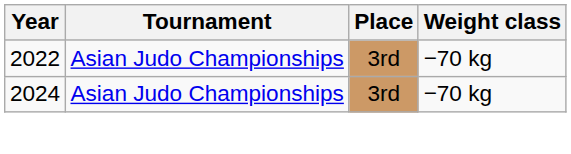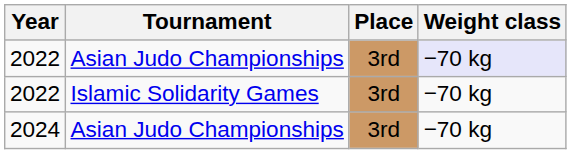2022 / Asian Judo Championships | Weight class: no background -> lavender background
+ row: 2022 | Islamic Solidarity Games | 3rd | −70 kg
